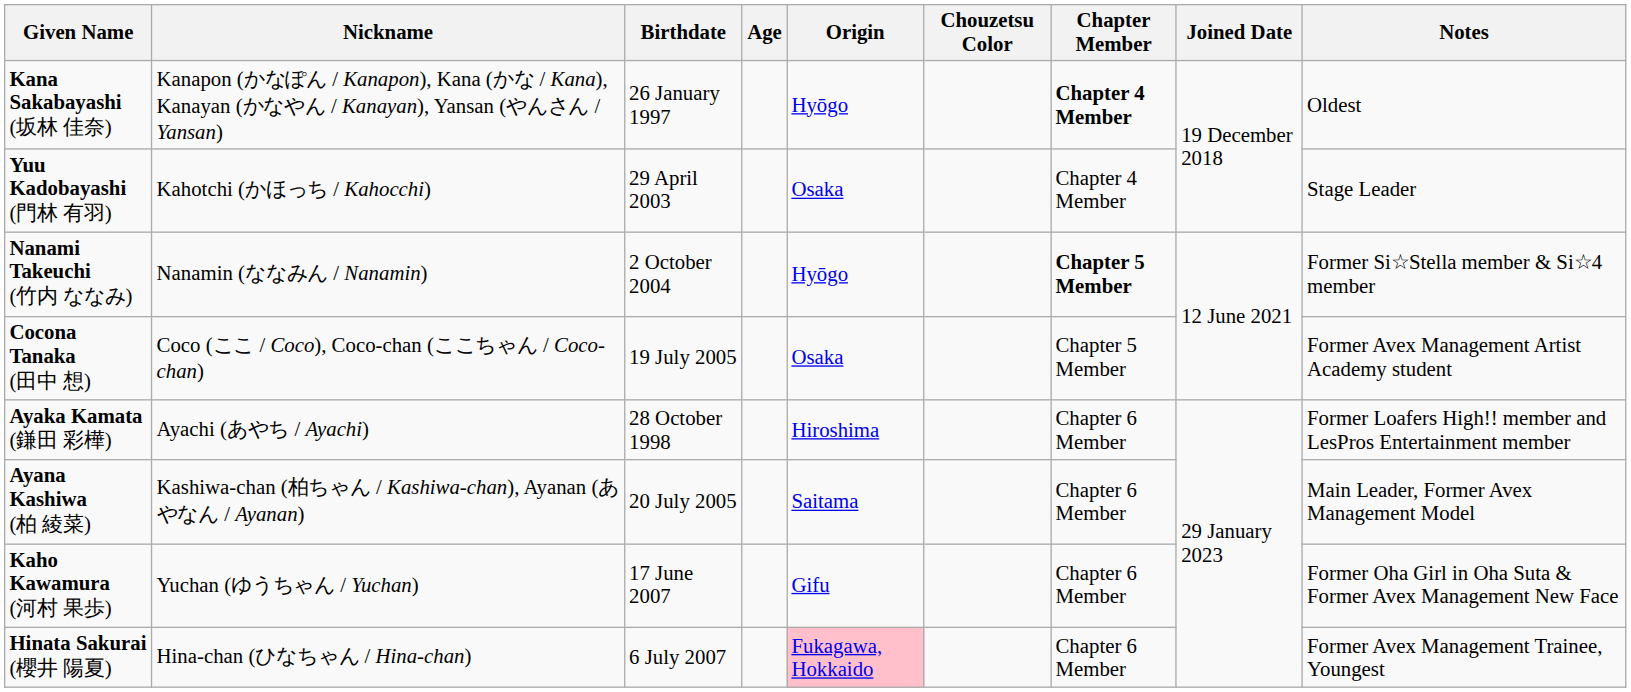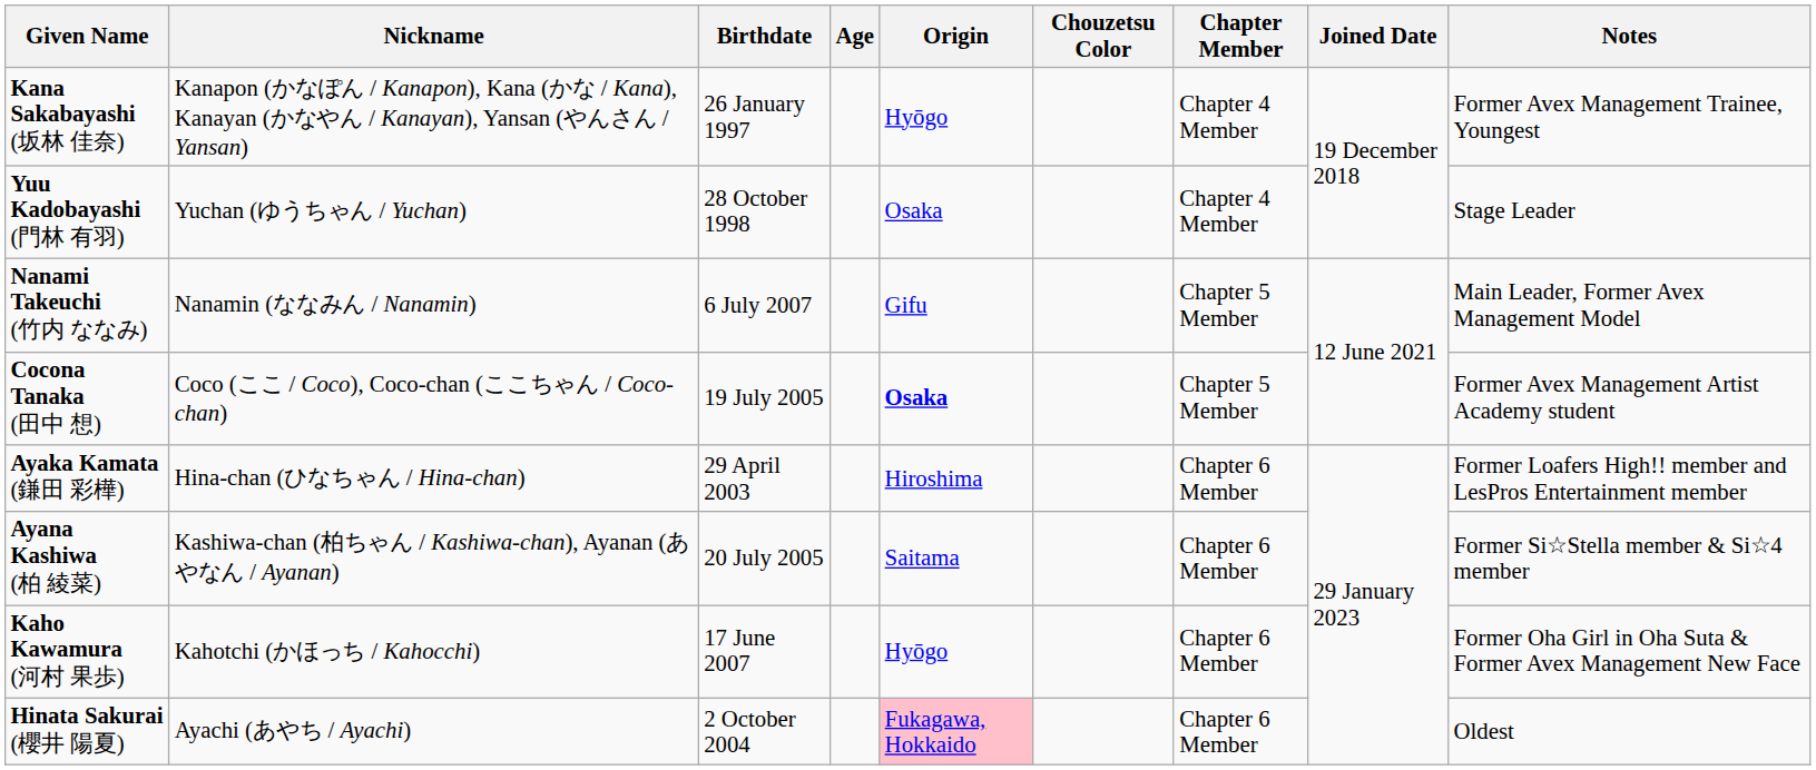Kana Sakabayashi (坂林 佳奈) | Chapter Member: bold -> normal
Kana Sakabayashi (坂林 佳奈) | Notes: Oldest -> Former Avex Management Trainee, Youngest
Yuu Kadobayashi (門林 有羽) | Nickname: Kahotchi (かほっち / Kahocchi) -> Yuchan (ゆうちゃん / Yuchan)
Yuu Kadobayashi (門林 有羽) | Birthdate: 29 April 2003 -> 28 October 1998
Nanami Takeuchi (竹内 ななみ) | Birthdate: 2 October 2004 -> 6 July 2007
Nanami Takeuchi (竹内 ななみ) | Origin: Hyōgo -> Gifu
Nanami Takeuchi (竹内 ななみ) | Chapter Member: bold -> normal
Nanami Takeuchi (竹内 ななみ) | Notes: Former Si☆Stella member & Si☆4 member -> Main Leader, Former Avex Management Model
Cocona Tanaka (田中 想) | Origin: normal -> bold
Ayaka Kamata (鎌田 彩樺) | Nickname: Ayachi (あやち / Ayachi) -> Hina-chan (ひなちゃん / Hina-chan)
Ayaka Kamata (鎌田 彩樺) | Birthdate: 28 October 1998 -> 29 April 2003
Ayana Kashiwa (柏 綾菜) | Notes: Main Leader, Former Avex Management Model -> Former Si☆Stella member & Si☆4 member
Kaho Kawamura (河村 果歩) | Nickname: Yuchan (ゆうちゃん / Yuchan) -> Kahotchi (かほっち / Kahocchi)
Kaho Kawamura (河村 果歩) | Origin: Gifu -> Hyōgo
Hinata Sakurai (櫻井 陽夏) | Nickname: Hina-chan (ひなちゃん / Hina-chan) -> Ayachi (あやち / Ayachi)
Hinata Sakurai (櫻井 陽夏) | Birthdate: 6 July 2007 -> 2 October 2004
Hinata Sakurai (櫻井 陽夏) | Notes: Former Avex Management Trainee, Youngest -> Oldest
